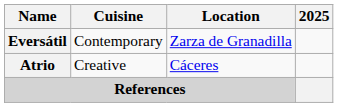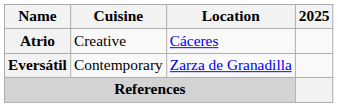rows swapped: Atrio <-> Eversátil
